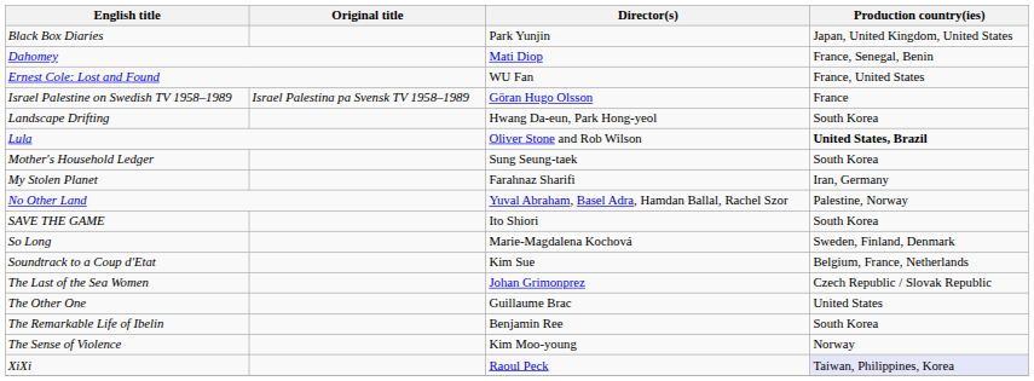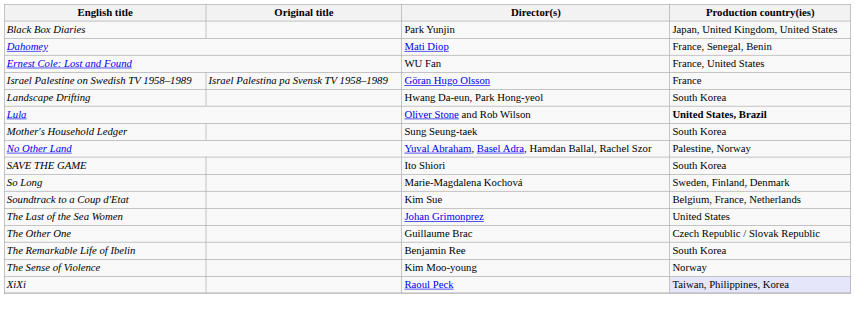- row: My Stolen Planet | Farahnaz Sharifi | Iran, Germany
The Last of the Sea Women | Production country(ies): Czech Republic / Slovak Republic -> United States
The Other One | Production country(ies): United States -> Czech Republic / Slovak Republic
